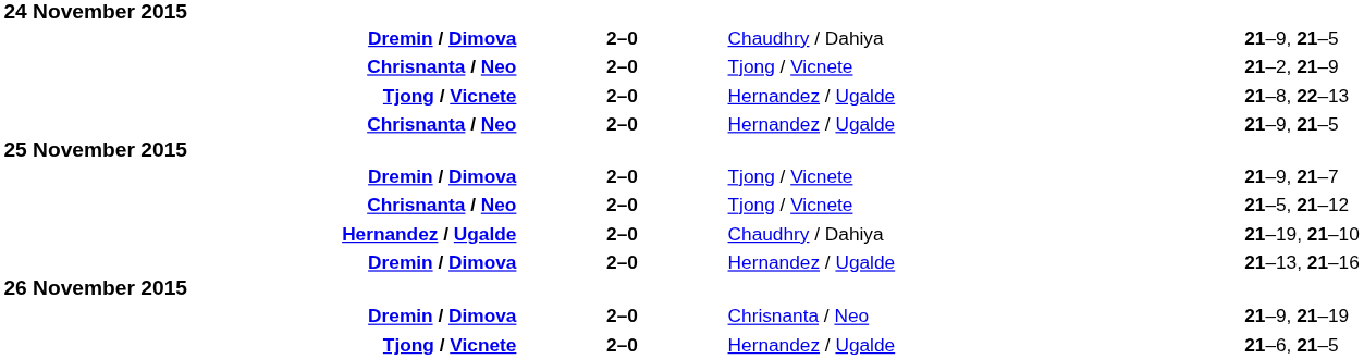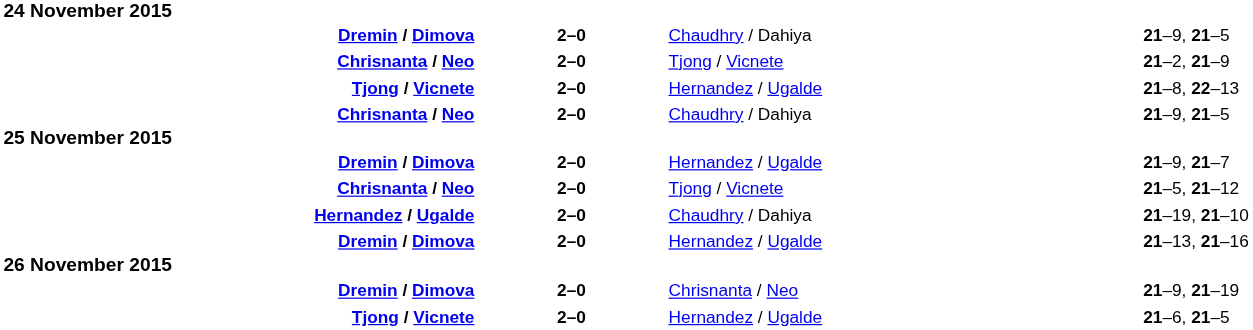Chrisnanta / Neo / 21–9, 21–5 | column 3: Hernandez / Ugalde -> Chaudhry / Dahiya
21–9, 21–7 | column 3: Tjong / Vicnete -> Hernandez / Ugalde
